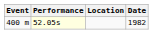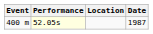400 m | Date: 1982 -> 1987
